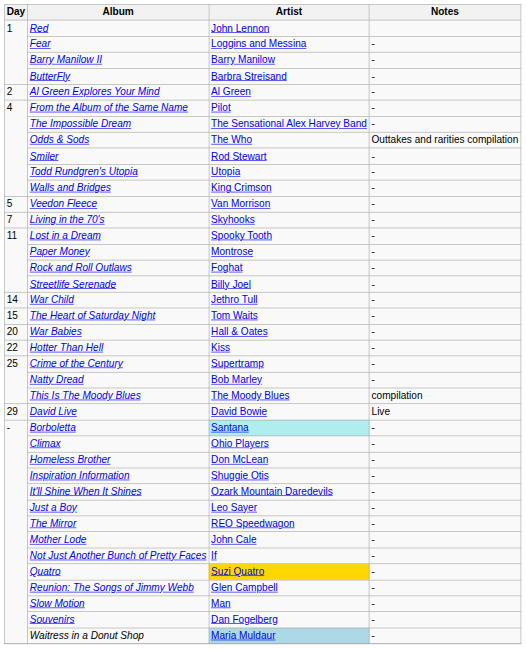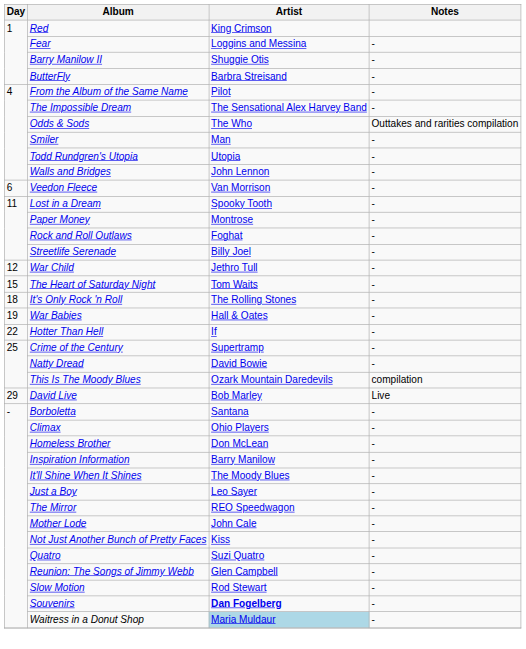Red | Artist: John Lennon -> King Crimson
Barry Manilow II | Artist: Barry Manilow -> Shuggie Otis
- row: 2 | Al Green Explores Your Mind | Al Green | -
Smiler | Artist: Rod Stewart -> Man
Walls and Bridges | Artist: King Crimson -> John Lennon
Veedon Fleece | Day: 5 -> 6
- row: 7 | Living in the 70's | Skyhooks | -
War Child | Day: 14 -> 12
+ row: 18 | It's Only Rock 'n Roll | The Rolling Stones | -
War Babies | Day: 20 -> 19
Hotter Than Hell | Artist: Kiss -> If
Natty Dread | Artist: Bob Marley -> David Bowie
This Is The Moody Blues | Artist: The Moody Blues -> Ozark Mountain Daredevils
David Live | Artist: David Bowie -> Bob Marley
Borboletta | Artist: paleturquoise background -> no background
Inspiration Information | Artist: Shuggie Otis -> Barry Manilow
It'll Shine When It Shines | Artist: Ozark Mountain Daredevils -> The Moody Blues
Not Just Another Bunch of Pretty Faces | Artist: If -> Kiss
Quatro | Artist: gold background -> no background
Slow Motion | Artist: Man -> Rod Stewart
Souvenirs | Artist: normal -> bold
